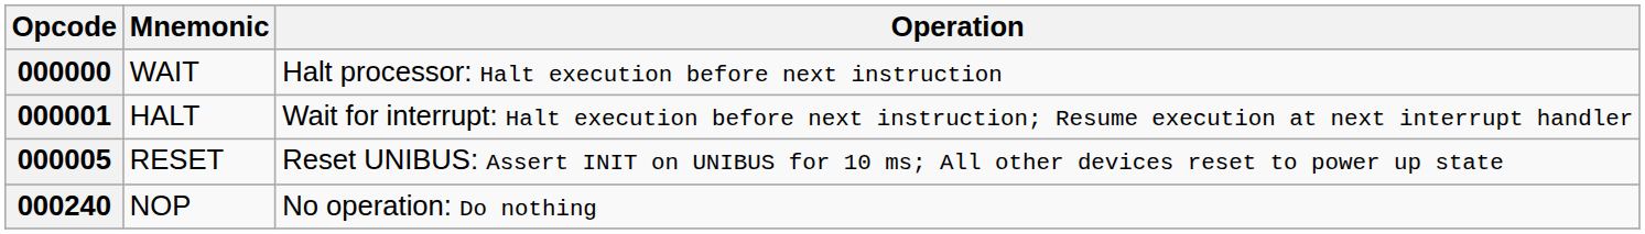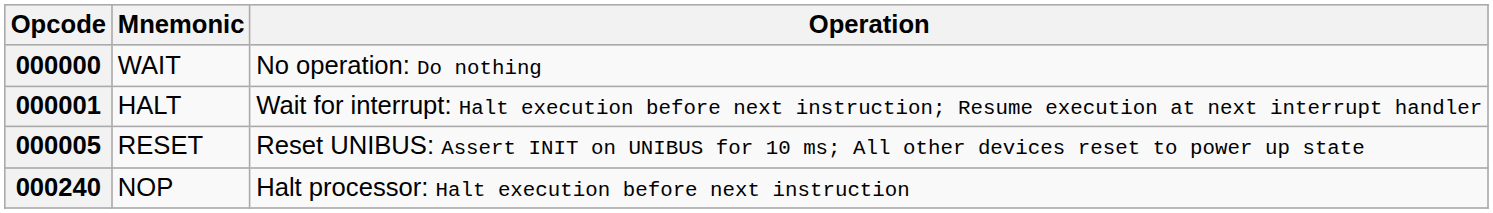000000 | Operation: Halt processor: Halt execution before next instruction -> No operation: Do nothing
000240 | Operation: No operation: Do nothing -> Halt processor: Halt execution before next instruction
